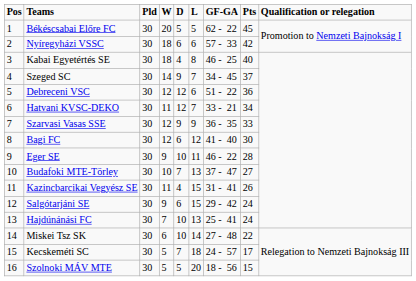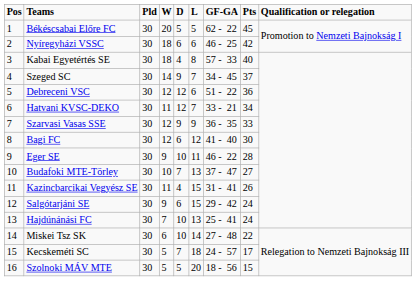Nyíregyházi VSSC | GF-GA: 57 - 33 -> 46 - 25
Kabai Egyetértés SE | GF-GA: 46 - 25 -> 57 - 33
